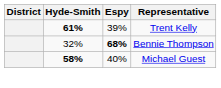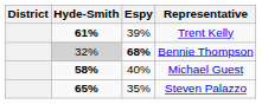Bennie Thompson | Hyde-Smith: no background -> lightgrey background
+ row: 65% | 35% | Steven Palazzo
